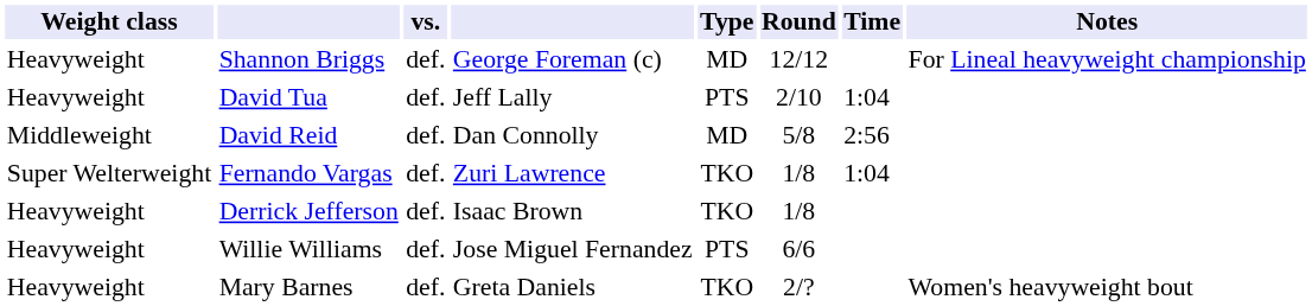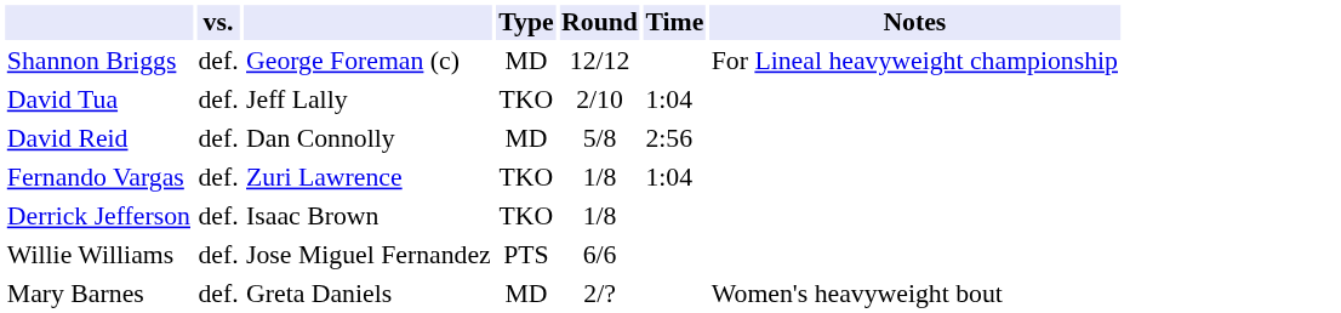- column: Weight class | Heavyweight | Heavyweight | Middleweight | Super Welterweight | Heavyweight | Heavyweight | Heavyweight
David Tua | Type: PTS -> TKO
Mary Barnes | Type: TKO -> MD
